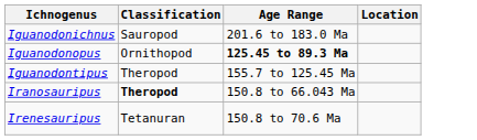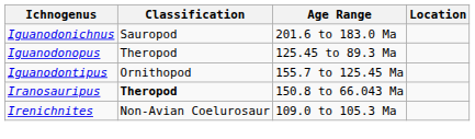Iguanodonopus | Classification: Ornithopod -> Theropod
Iguanodonopus | Age Range: bold -> normal
Iguanodontipus | Classification: Theropod -> Ornithopod
- row: Irenesauripus | Tetanuran | 150.8 to 70.6 Ma
+ row: Irenichnites | Non-Avian Coelurosaur | 109.0 to 105.3 Ma
